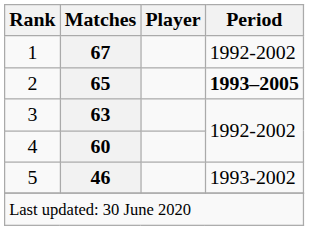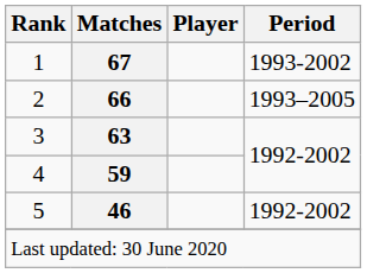1 | Period: 1992-2002 -> 1993-2002
2 | Matches: 65 -> 66
2 | Period: bold -> normal
4 | Matches: 60 -> 59
5 | Period: 1993-2002 -> 1992-2002
